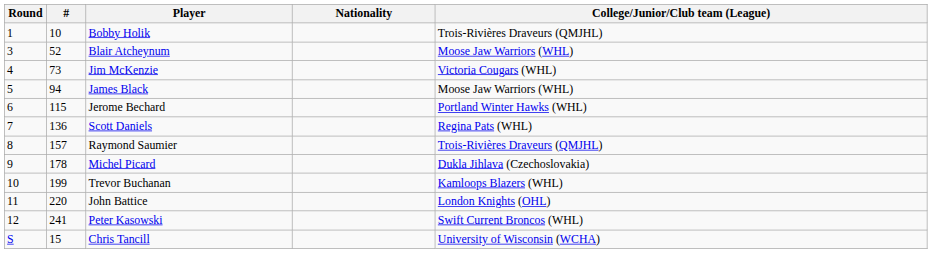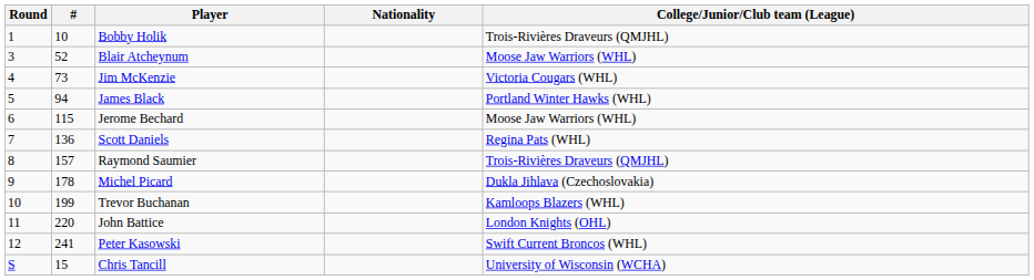James Black | College/Junior/Club team (League): Moose Jaw Warriors (WHL) -> Portland Winter Hawks (WHL)
Jerome Bechard | College/Junior/Club team (League): Portland Winter Hawks (WHL) -> Moose Jaw Warriors (WHL)
